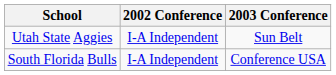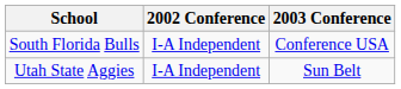rows swapped: South Florida Bulls <-> Utah State Aggies
